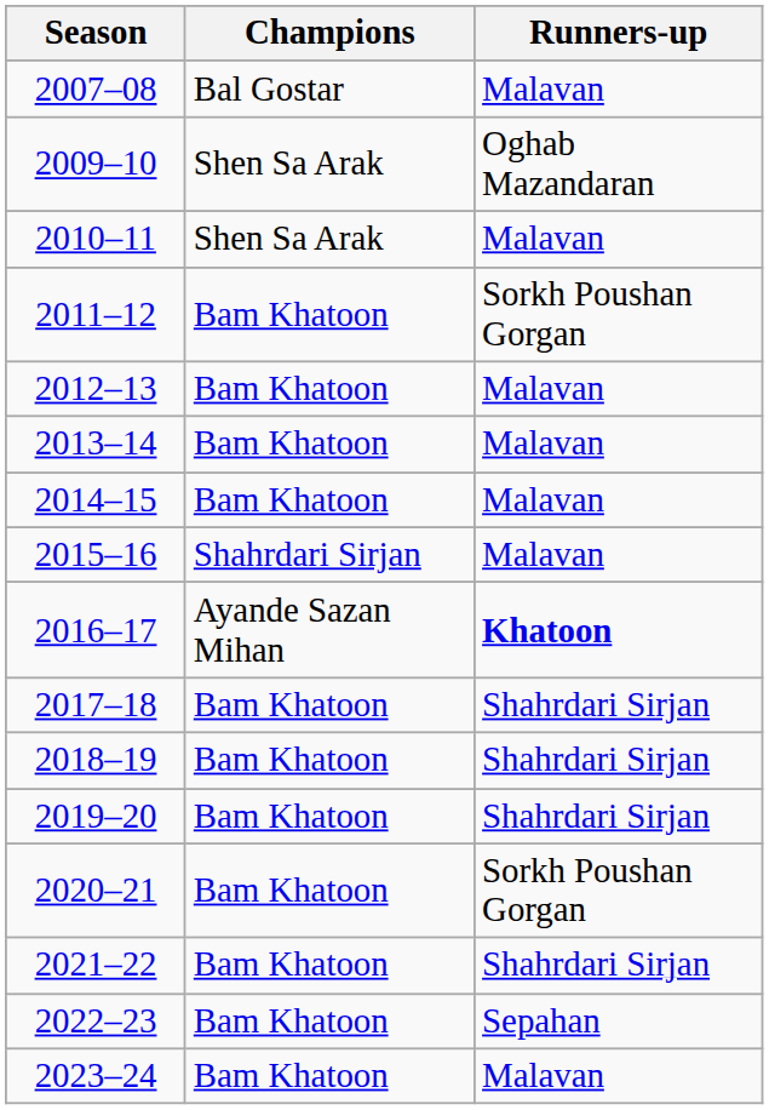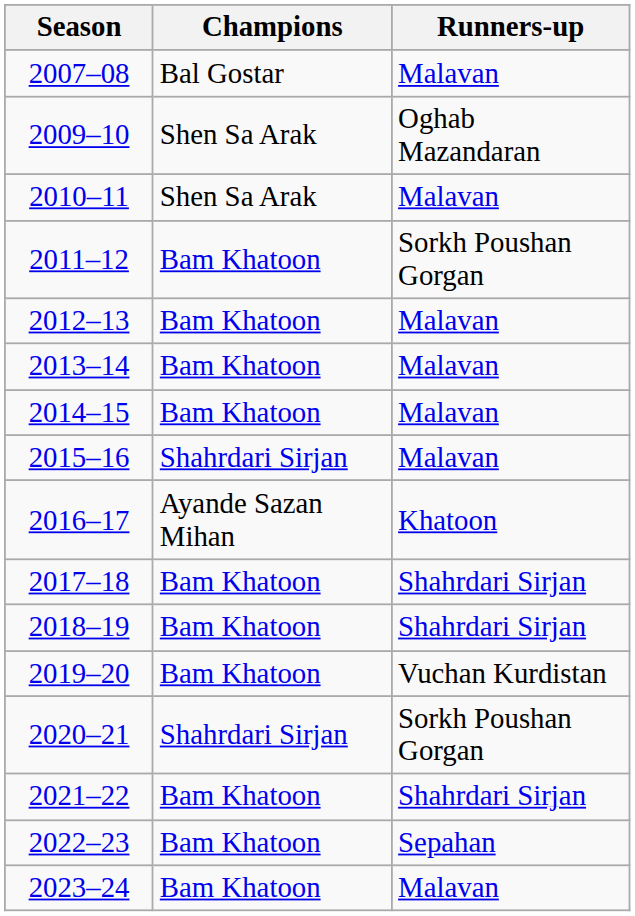2016–17 | Runners-up: bold -> normal
2019–20 | Runners-up: Shahrdari Sirjan -> Vuchan Kurdistan
2020–21 | Champions: Bam Khatoon -> Shahrdari Sirjan
